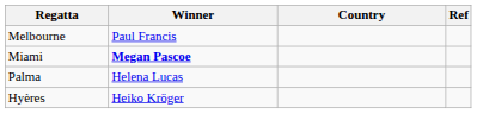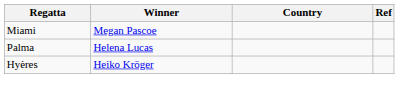- row: Melbourne | Paul Francis
Miami | Winner: bold -> normal
